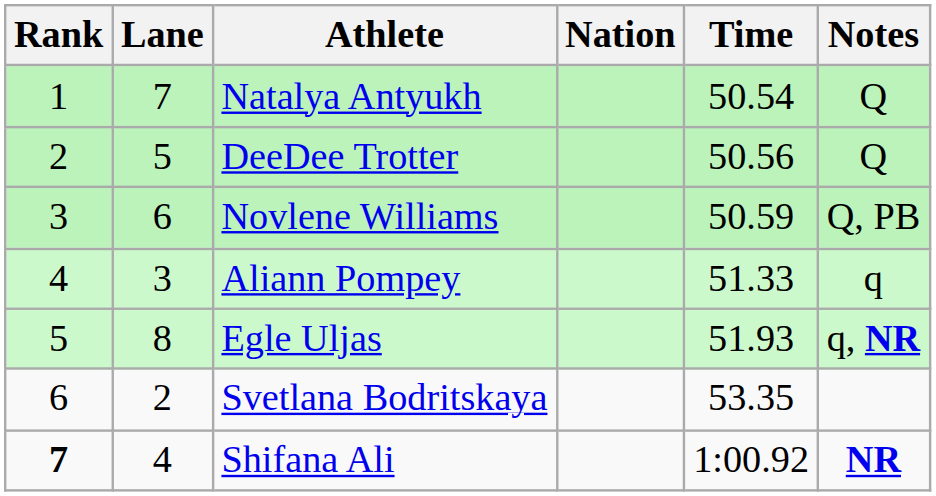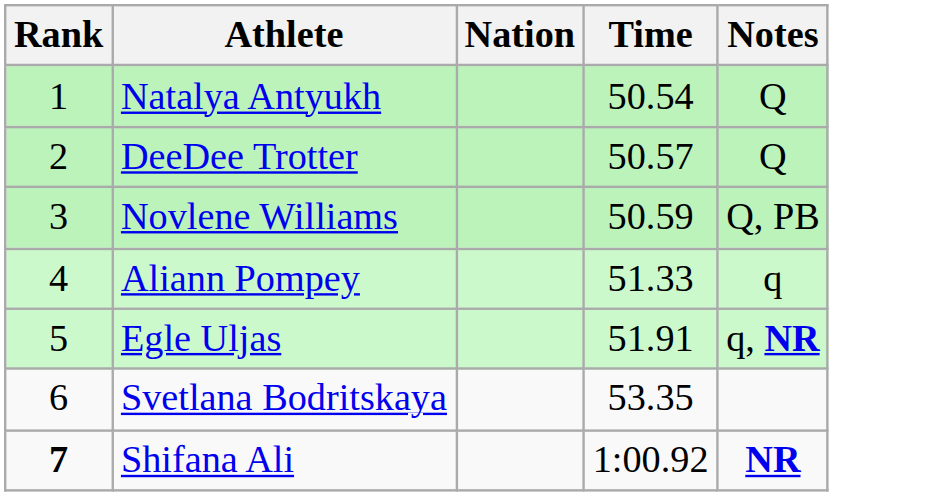- column: Lane | 7 | 5 | 6 | 3 | 8 | 2 | 4
DeeDee Trotter | Time: 50.56 -> 50.57
Egle Uljas | Time: 51.93 -> 51.91
